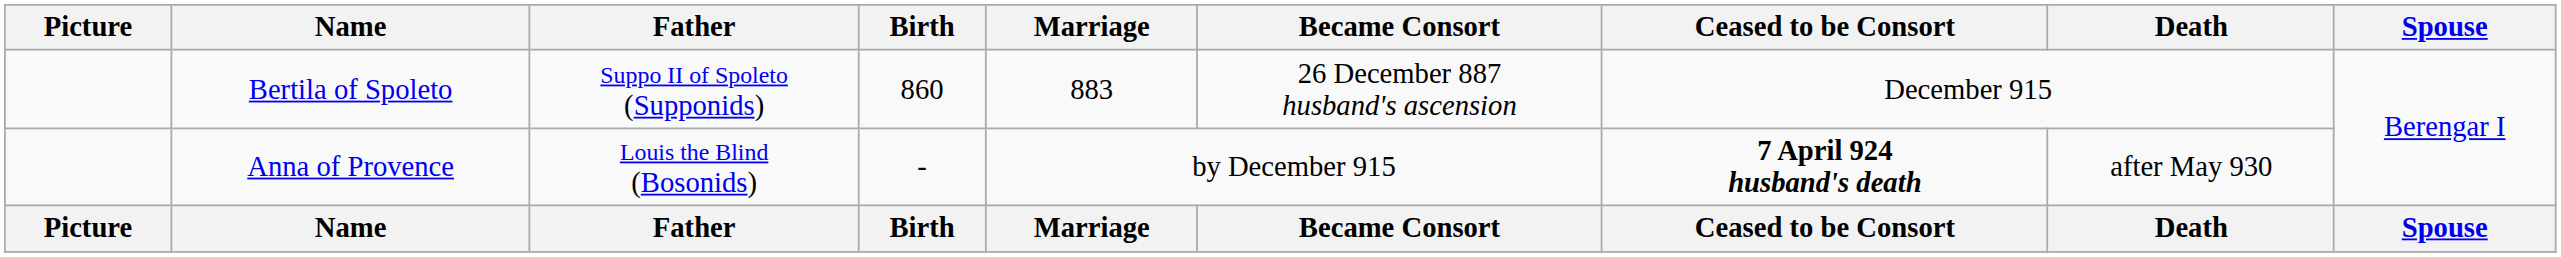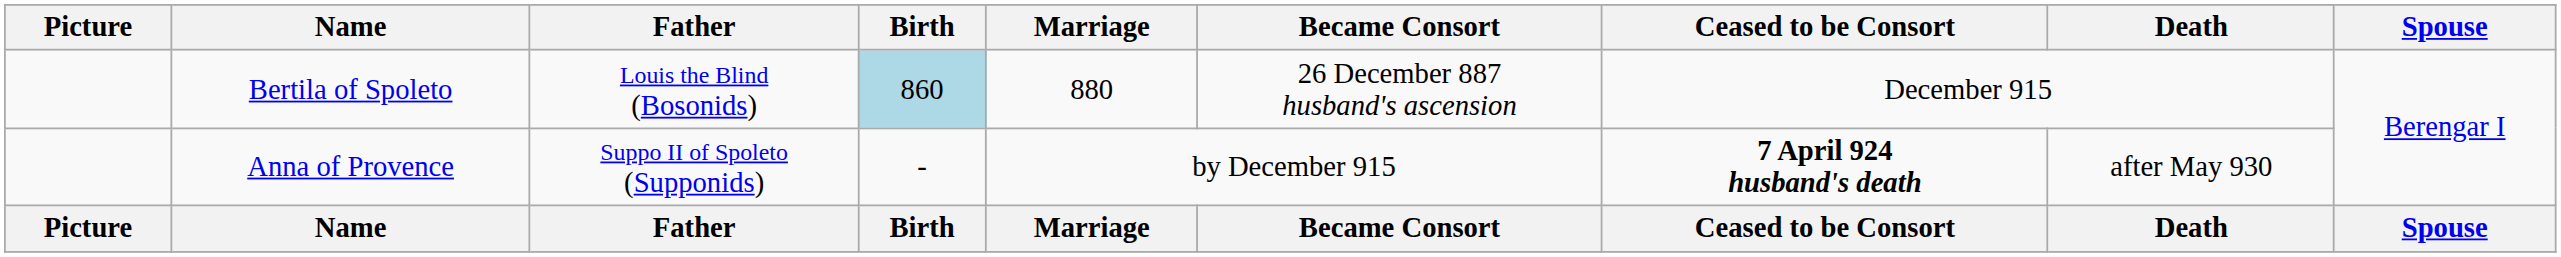Bertila of Spoleto | Father: Suppo II of Spoleto (Supponids) -> Louis the Blind (Bosonids)
Bertila of Spoleto | Birth: no background -> lightblue background
Bertila of Spoleto | Marriage: 883 -> 880
Anna of Provence | Father: Louis the Blind (Bosonids) -> Suppo II of Spoleto (Supponids)
